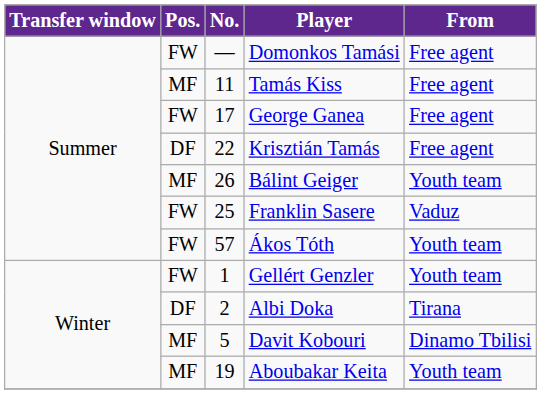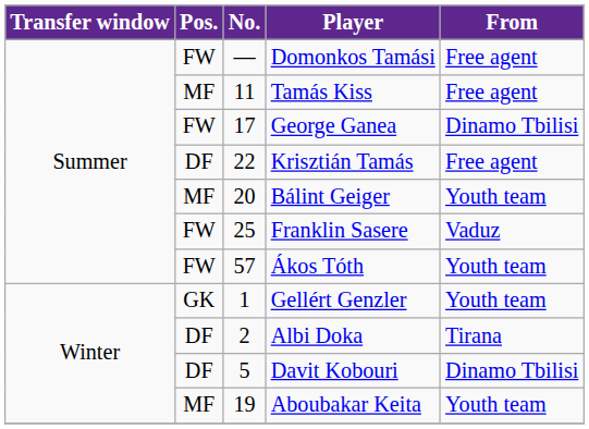George Ganea | From: Free agent -> Dinamo Tbilisi
Bálint Geiger | No.: 26 -> 20
Gellért Genzler | Pos.: FW -> GK
Davit Kobouri | Pos.: MF -> DF
